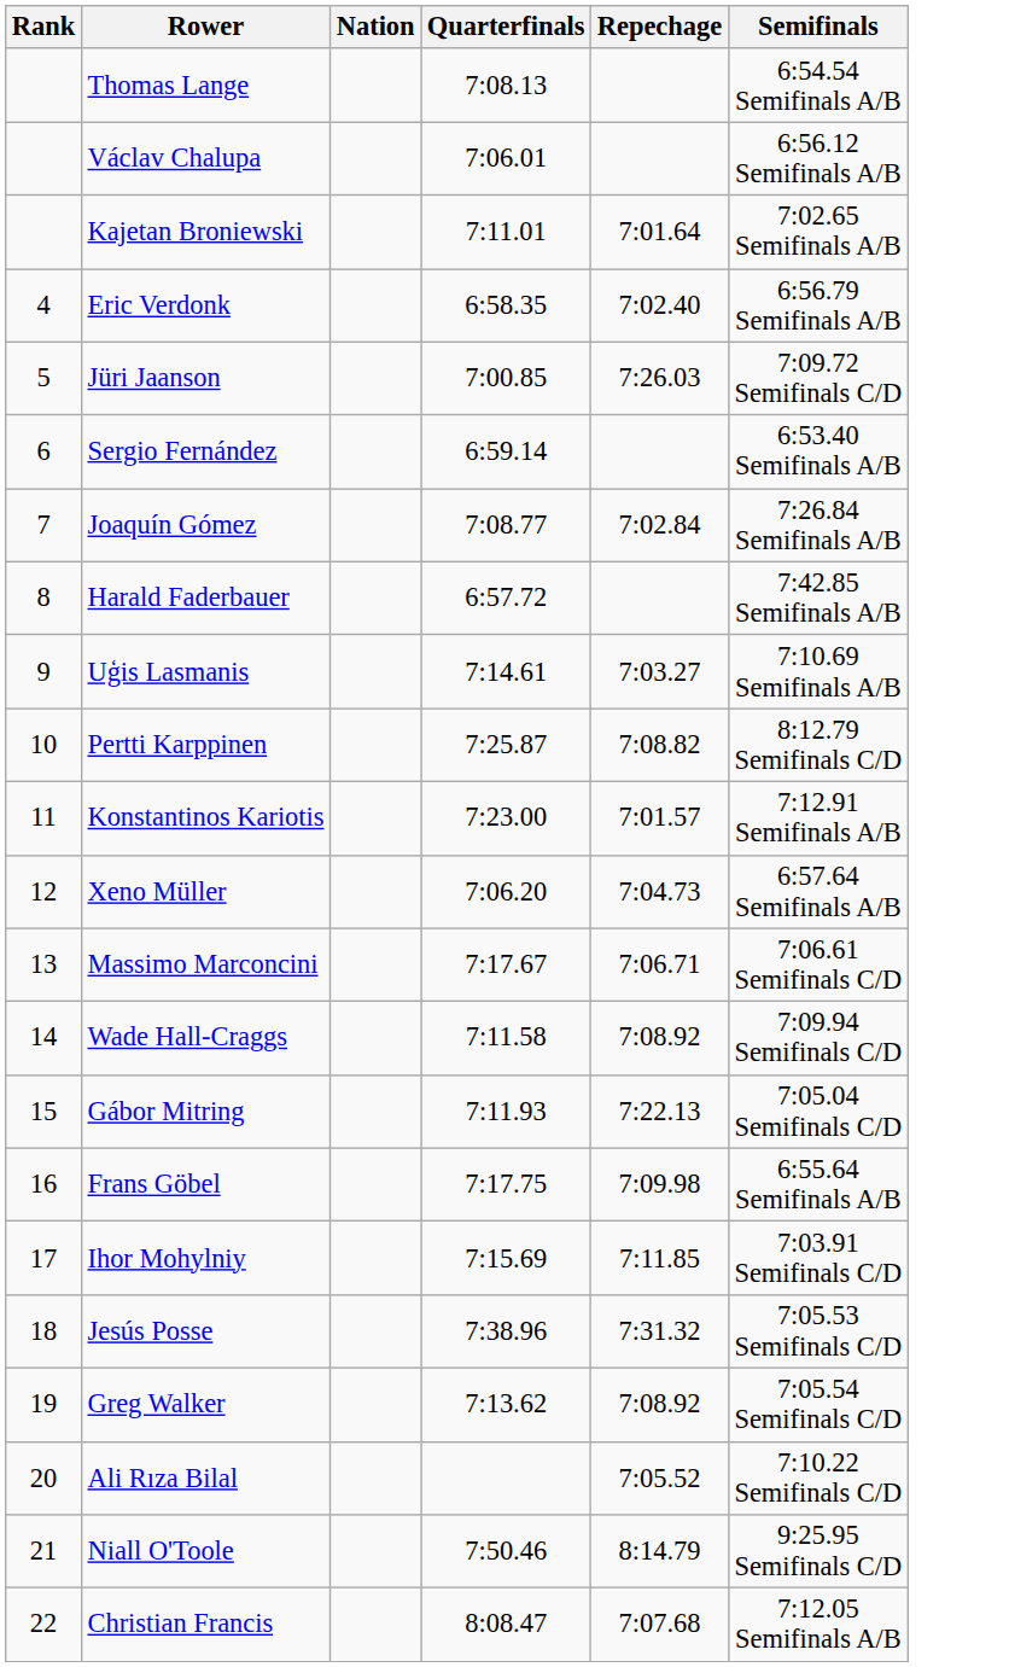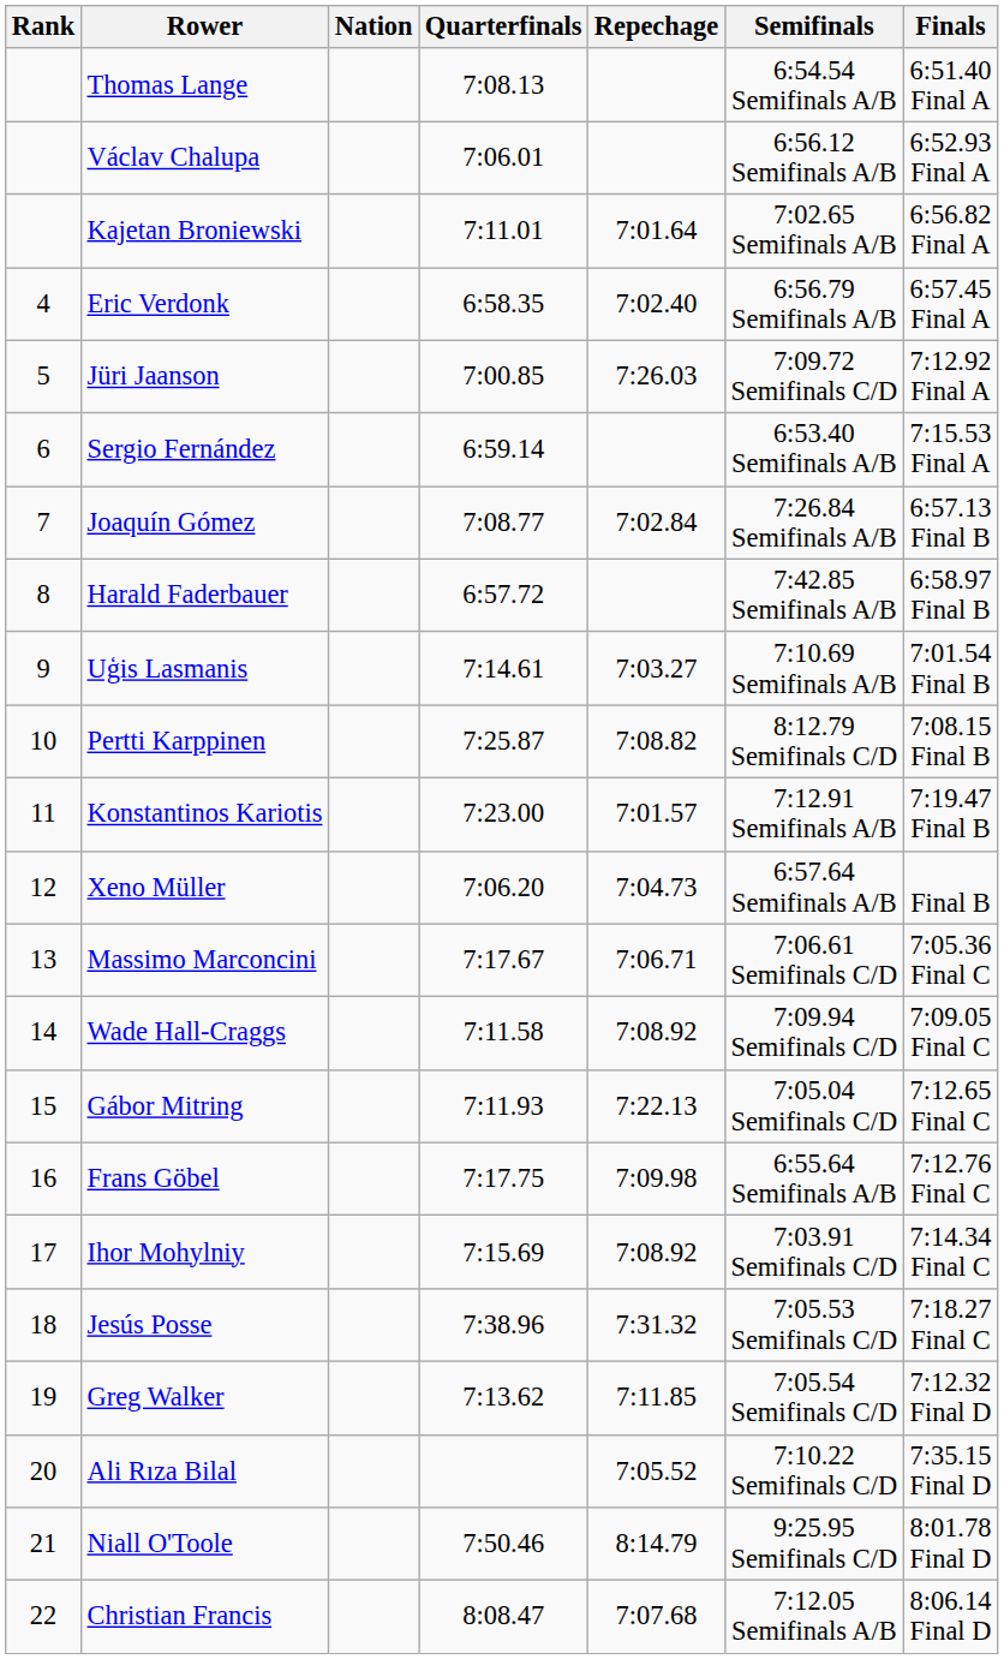+ column: Finals | 6:51.40 Final A | 6:52.93 Final A | 6:56.82 Final A | 6:57.45 Final A | 7:12.92 Final A | 7:15.53 Final A | 6:57.13 Final B | 6:58.97 Final B | 7:01.54 Final B | 7:08.15 Final B | 7:19.47 Final B | Final B | 7:05.36 Final C | 7:09.05 Final C | 7:12.65 Final C | 7:12.76 Final C | 7:14.34 Final C | 7:18.27 Final C | 7:12.32 Final D | 7:35.15 Final D | 8:01.78 Final D | 8:06.14 Final D
Ihor Mohylniy | Repechage: 7:11.85 -> 7:08.92
Greg Walker | Repechage: 7:08.92 -> 7:11.85
